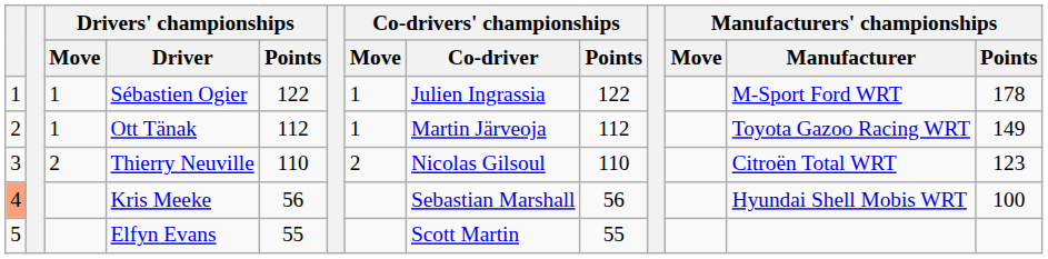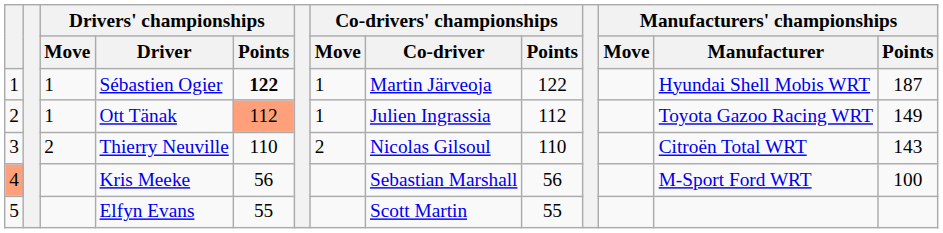Sébastien Ogier | Drivers' championships / Points: normal -> bold
Sébastien Ogier | Co-drivers' championships / Co-driver: Julien Ingrassia -> Martin Järveoja
Sébastien Ogier | Manufacturers' championships / Manufacturer: M-Sport Ford WRT -> Hyundai Shell Mobis WRT
Sébastien Ogier | Manufacturers' championships / Points: 178 -> 187
Ott Tänak | Drivers' championships / Points: no background -> lightsalmon background
Ott Tänak | Co-drivers' championships / Co-driver: Martin Järveoja -> Julien Ingrassia
Thierry Neuville | Manufacturers' championships / Points: 123 -> 143
Kris Meeke | Manufacturers' championships / Manufacturer: Hyundai Shell Mobis WRT -> M-Sport Ford WRT
